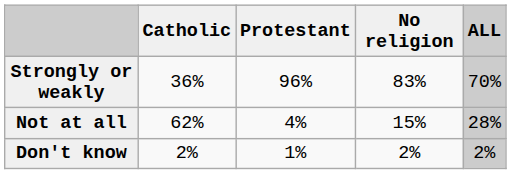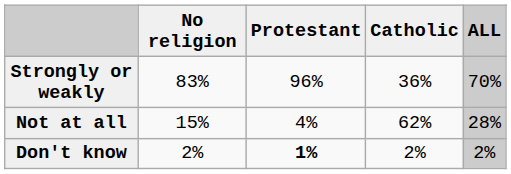columns swapped: Catholic <-> No religion
Don't know | Protestant: normal -> bold
